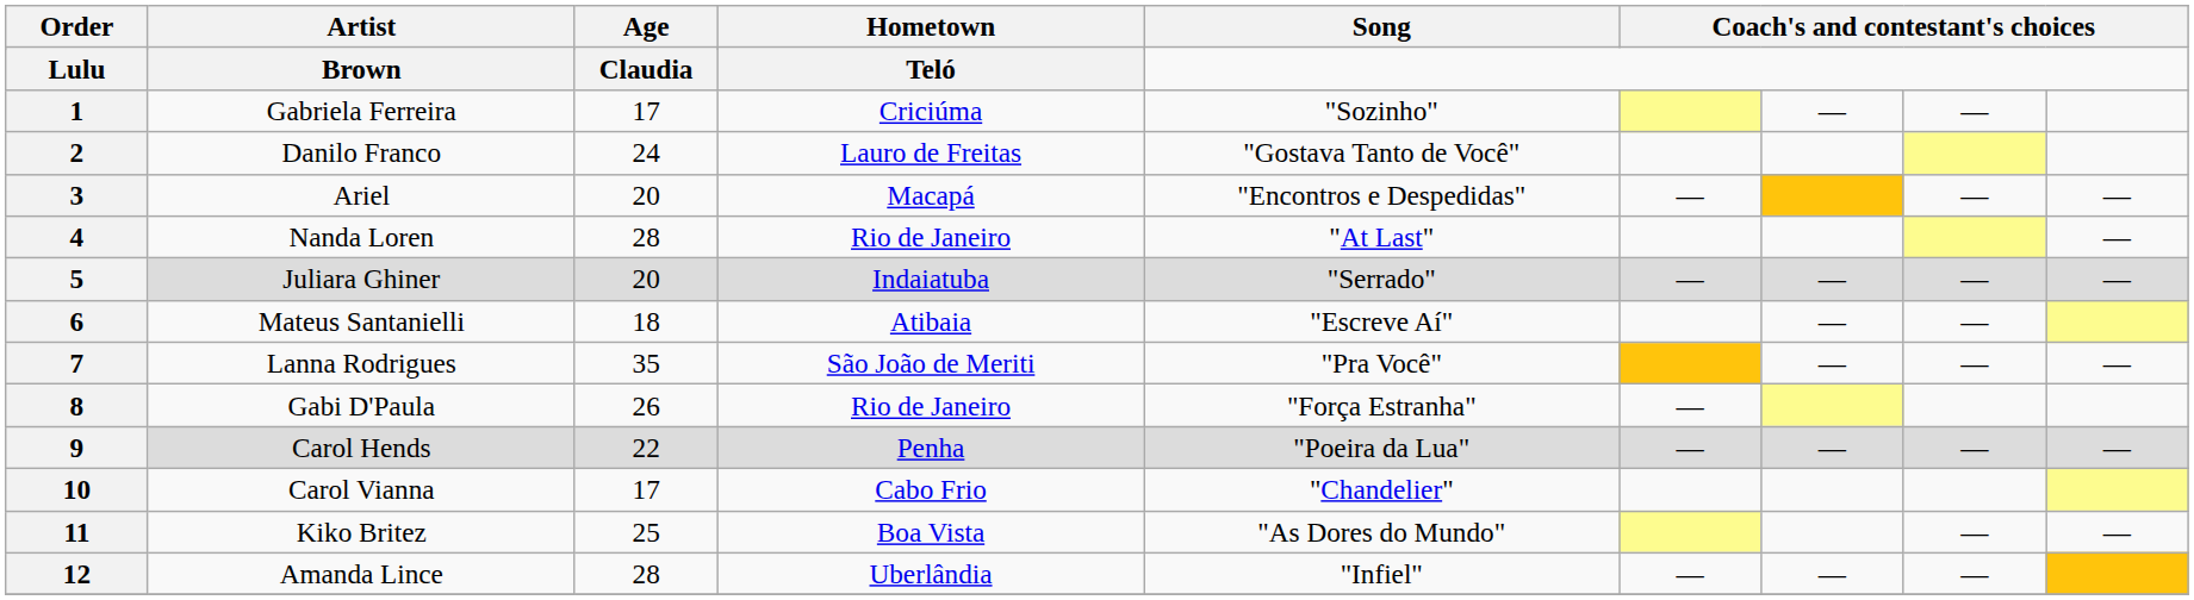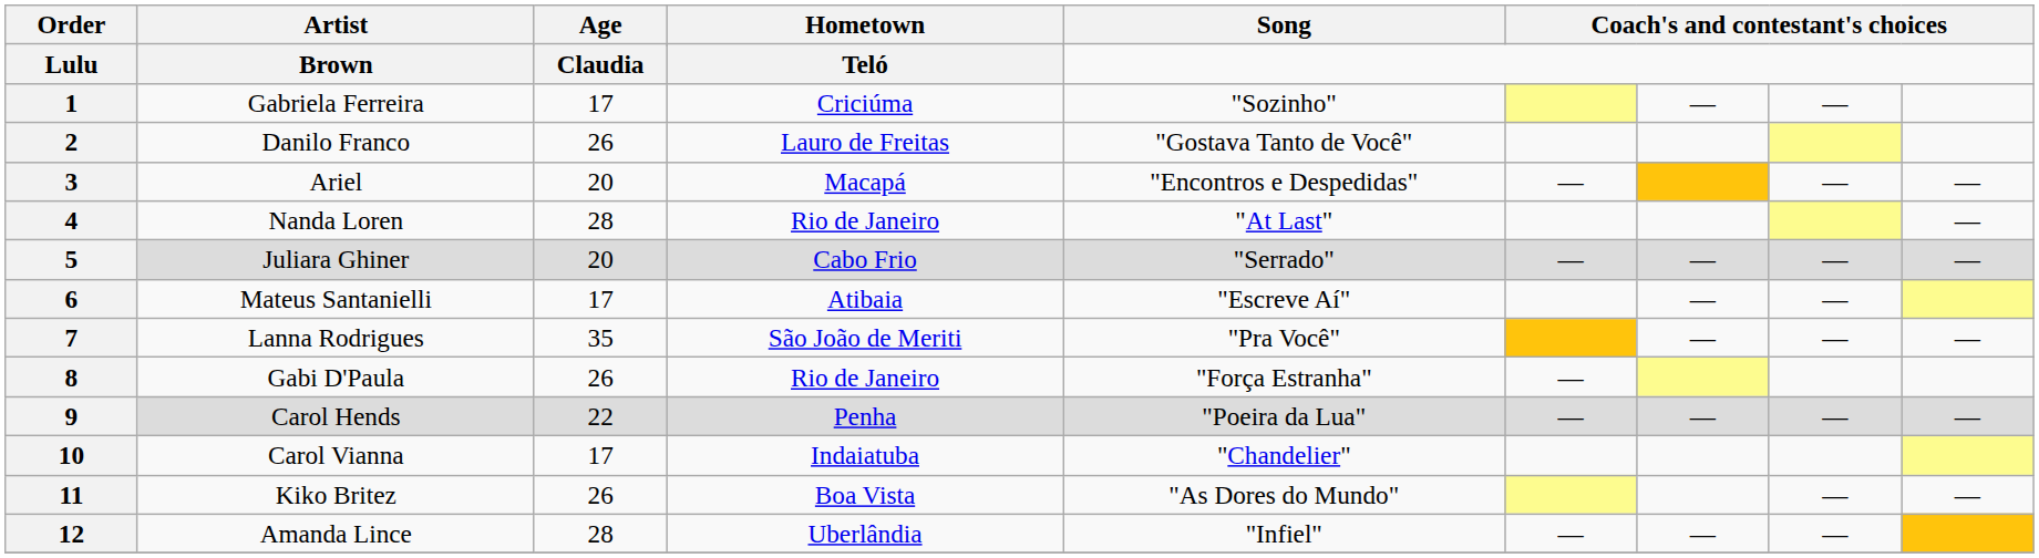2 | Age: 24 -> 26
5 | Hometown: Indaiatuba -> Cabo Frio
6 | Age: 18 -> 17
10 | Hometown: Cabo Frio -> Indaiatuba
11 | Age: 25 -> 26
